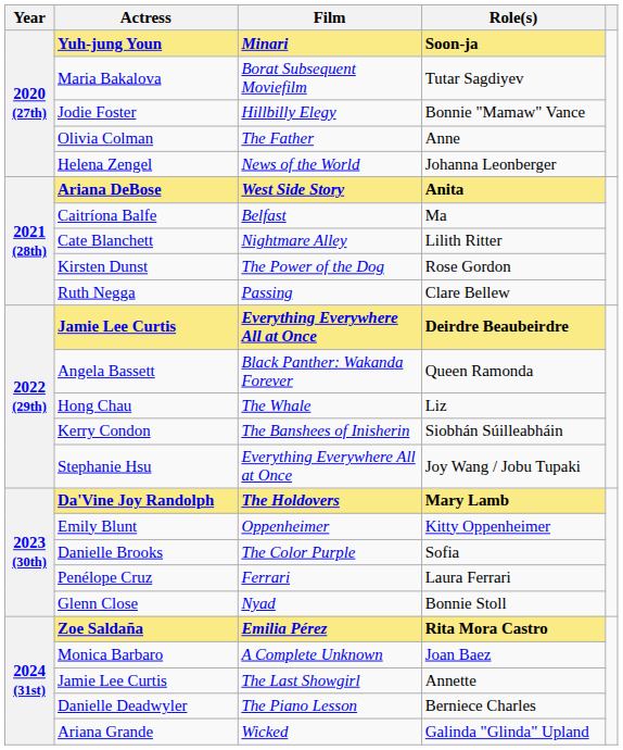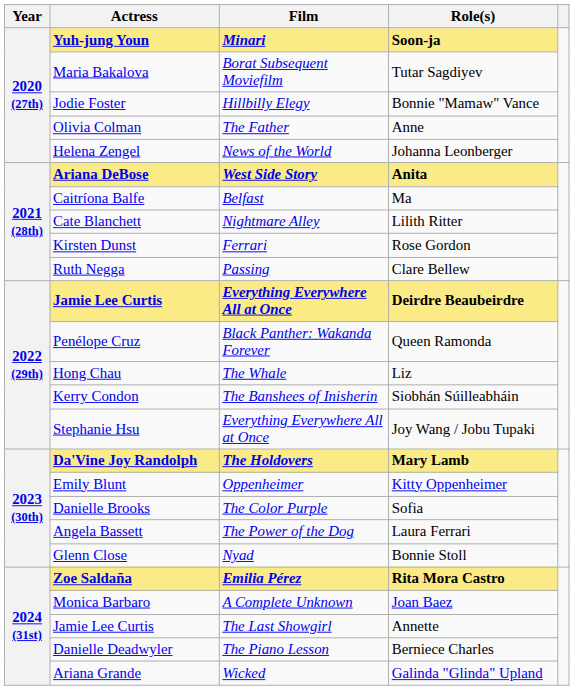Rose Gordon | Film: The Power of the Dog -> Ferrari
Queen Ramonda | Actress: Angela Bassett -> Penélope Cruz
Laura Ferrari | Actress: Penélope Cruz -> Angela Bassett
Laura Ferrari | Film: Ferrari -> The Power of the Dog
